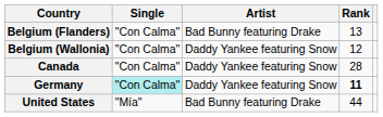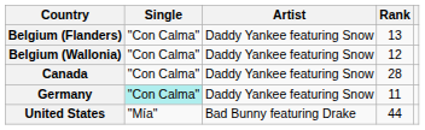Belgium (Flanders) | Artist: Bad Bunny featuring Drake -> Daddy Yankee featuring Snow
Germany | Rank: bold -> normal
